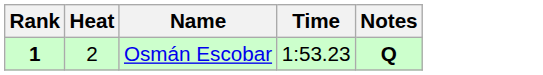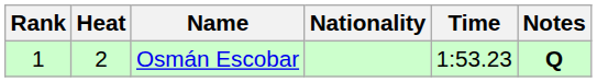+ column: Nationality
Osmán Escobar | Rank: bold -> normal
